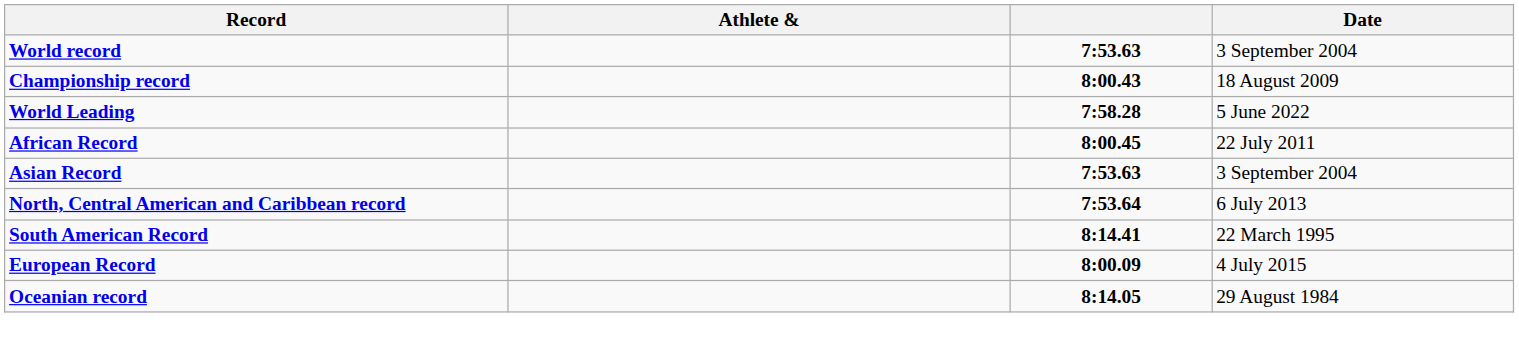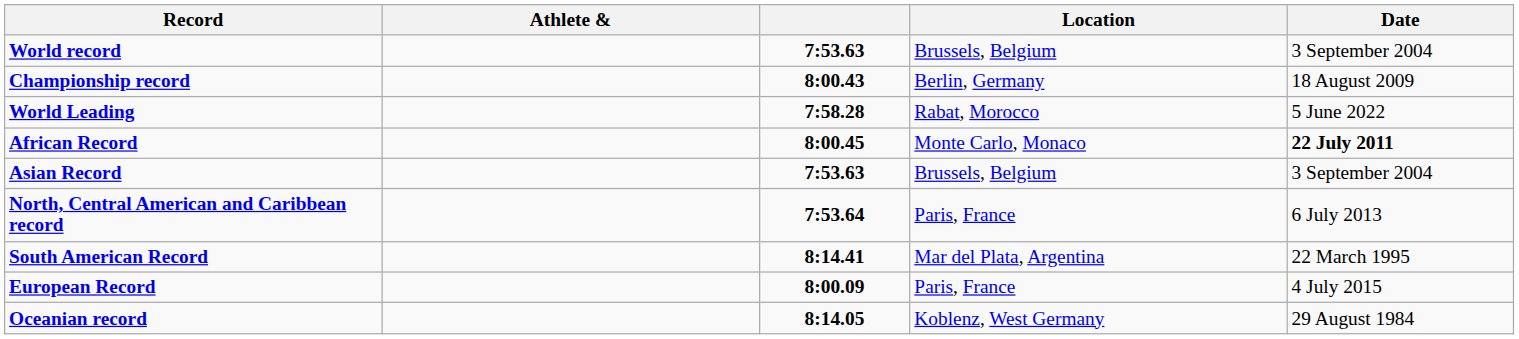+ column: Location | Brussels, Belgium | Berlin, Germany | Rabat, Morocco | Monte Carlo, Monaco | Brussels, Belgium | Paris, France | Mar del Plata, Argentina | Paris, France | Koblenz, West Germany
African Record | Date: normal -> bold
